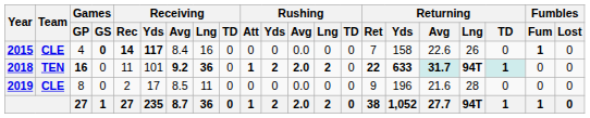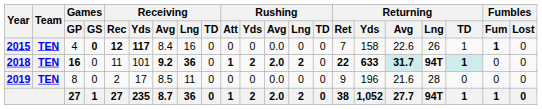2015 | Team: CLE -> TEN
2015 | Receiving / Rec: 14 -> 12
2015 | Returning / TD: 0 -> 1
2019 | Team: CLE -> TEN
